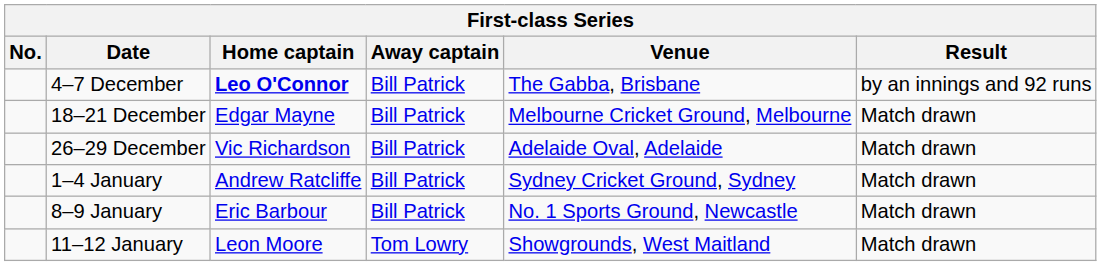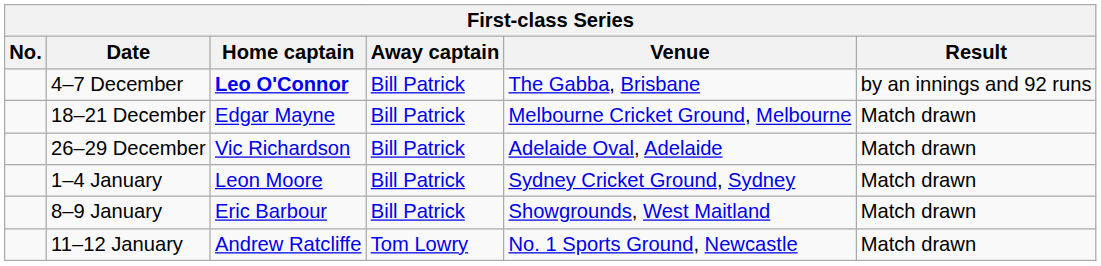1–4 January | Home captain: Andrew Ratcliffe -> Leon Moore
8–9 January | Venue: No. 1 Sports Ground, Newcastle -> Showgrounds, West Maitland
11–12 January | Home captain: Leon Moore -> Andrew Ratcliffe
11–12 January | Venue: Showgrounds, West Maitland -> No. 1 Sports Ground, Newcastle
